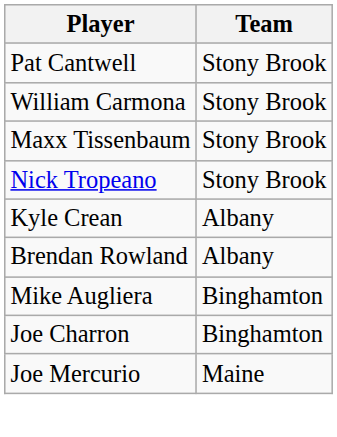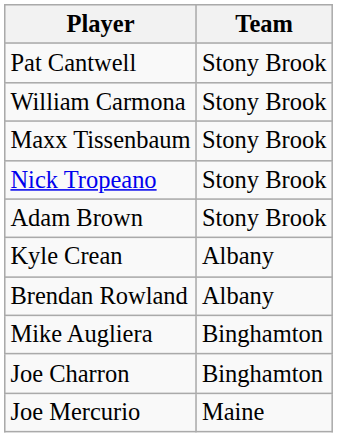+ row: Adam Brown | Stony Brook
